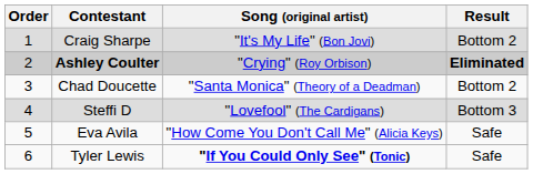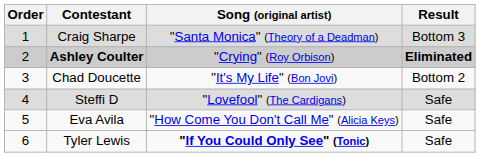Craig Sharpe | Song (original artist): "It's My Life" (Bon Jovi) -> "Santa Monica" (Theory of a Deadman)
Craig Sharpe | Result: Bottom 2 -> Bottom 3
Chad Doucette | Song (original artist): "Santa Monica" (Theory of a Deadman) -> "It's My Life" (Bon Jovi)
Steffi D | Result: Bottom 3 -> Safe
